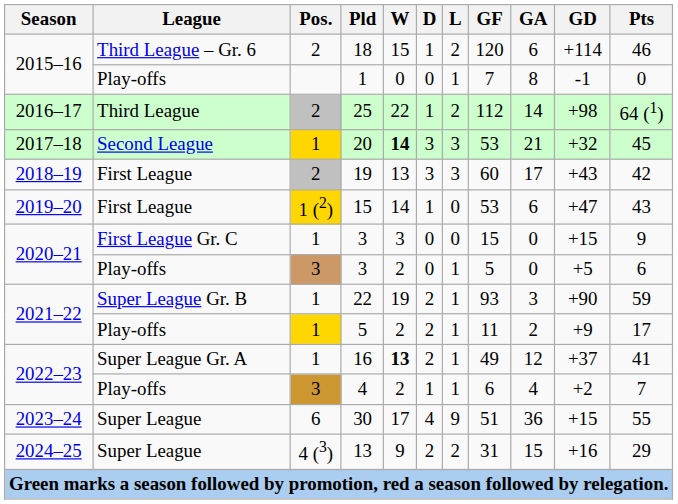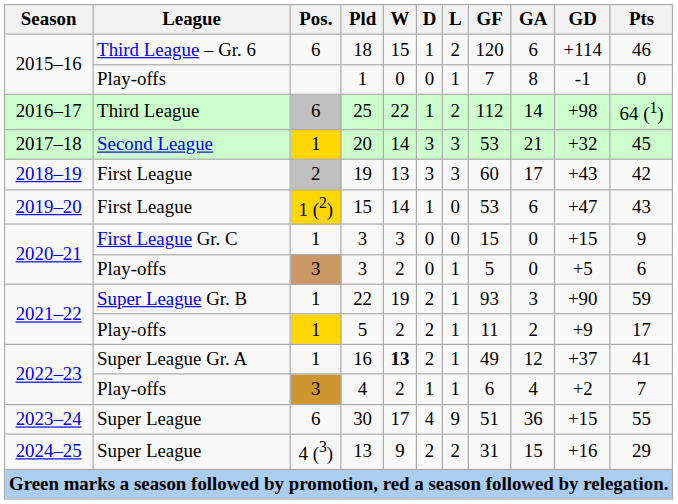18 | Pos.: 2 -> 6
25 | Pos.: 2 -> 6
20 | W: bold -> normal
